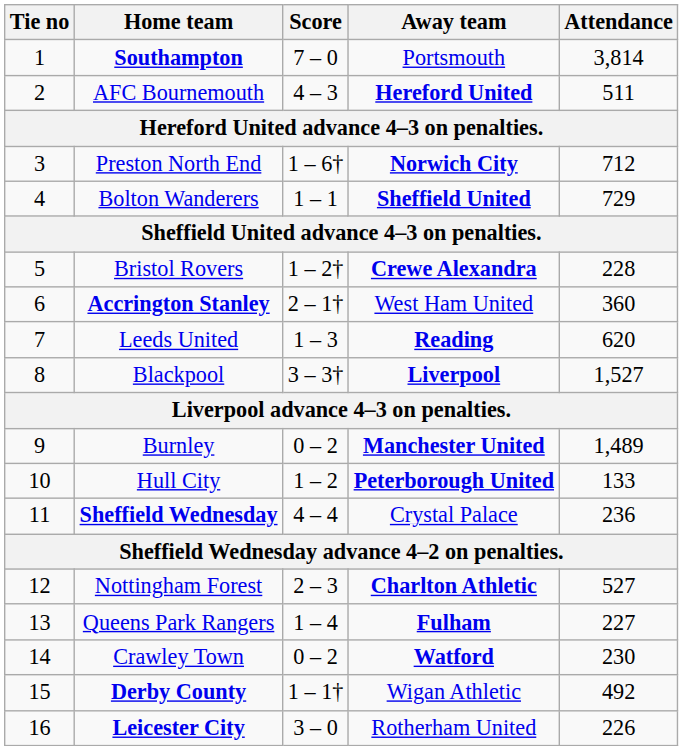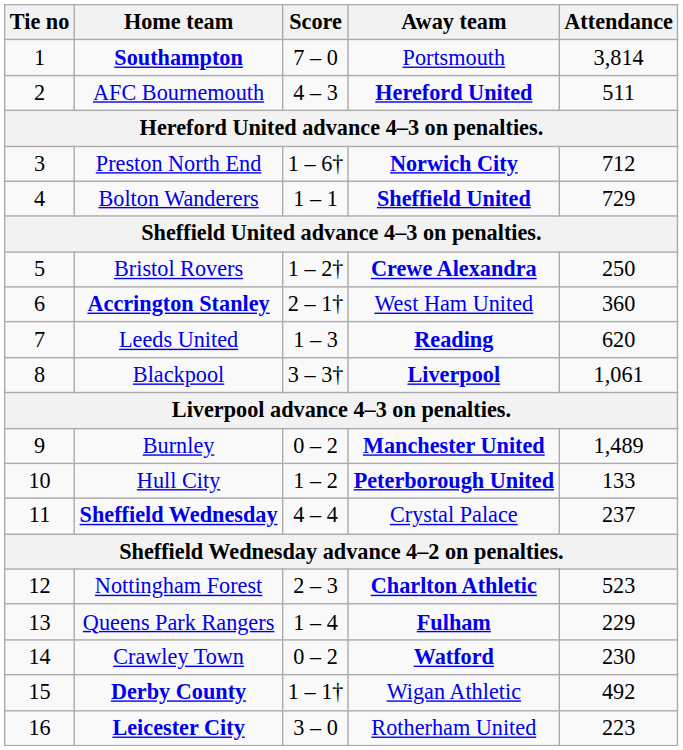Bristol Rovers | Attendance: 228 -> 250
Blackpool | Attendance: 1,527 -> 1,061
Sheffield Wednesday | Attendance: 236 -> 237
Nottingham Forest | Attendance: 527 -> 523
Queens Park Rangers | Attendance: 227 -> 229
Leicester City | Attendance: 226 -> 223
